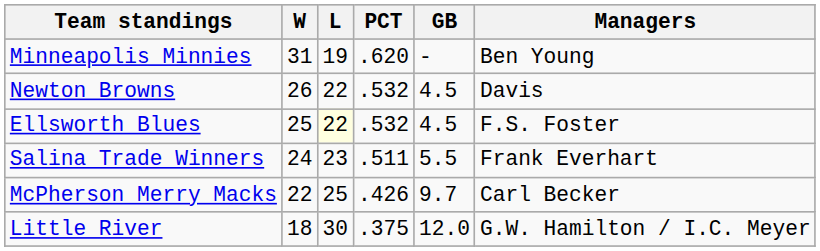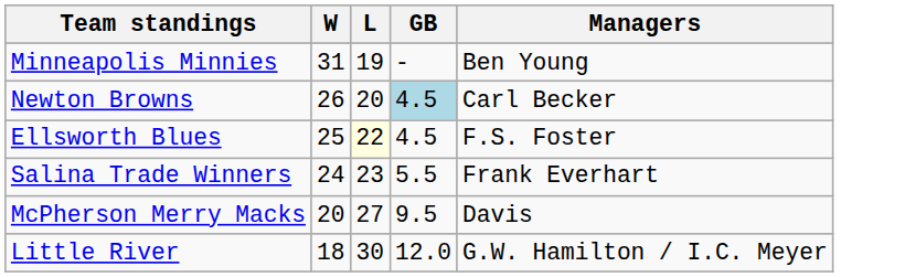- column: PCT | .620 | .532 | .532 | .511 | .426 | .375
Newton Browns | L: 22 -> 20
Newton Browns | GB: no background -> lightblue background
Newton Browns | Managers: Davis -> Carl Becker
McPherson Merry Macks | W: 22 -> 20
McPherson Merry Macks | L: 25 -> 27
McPherson Merry Macks | GB: 9.7 -> 9.5
McPherson Merry Macks | Managers: Carl Becker -> Davis
